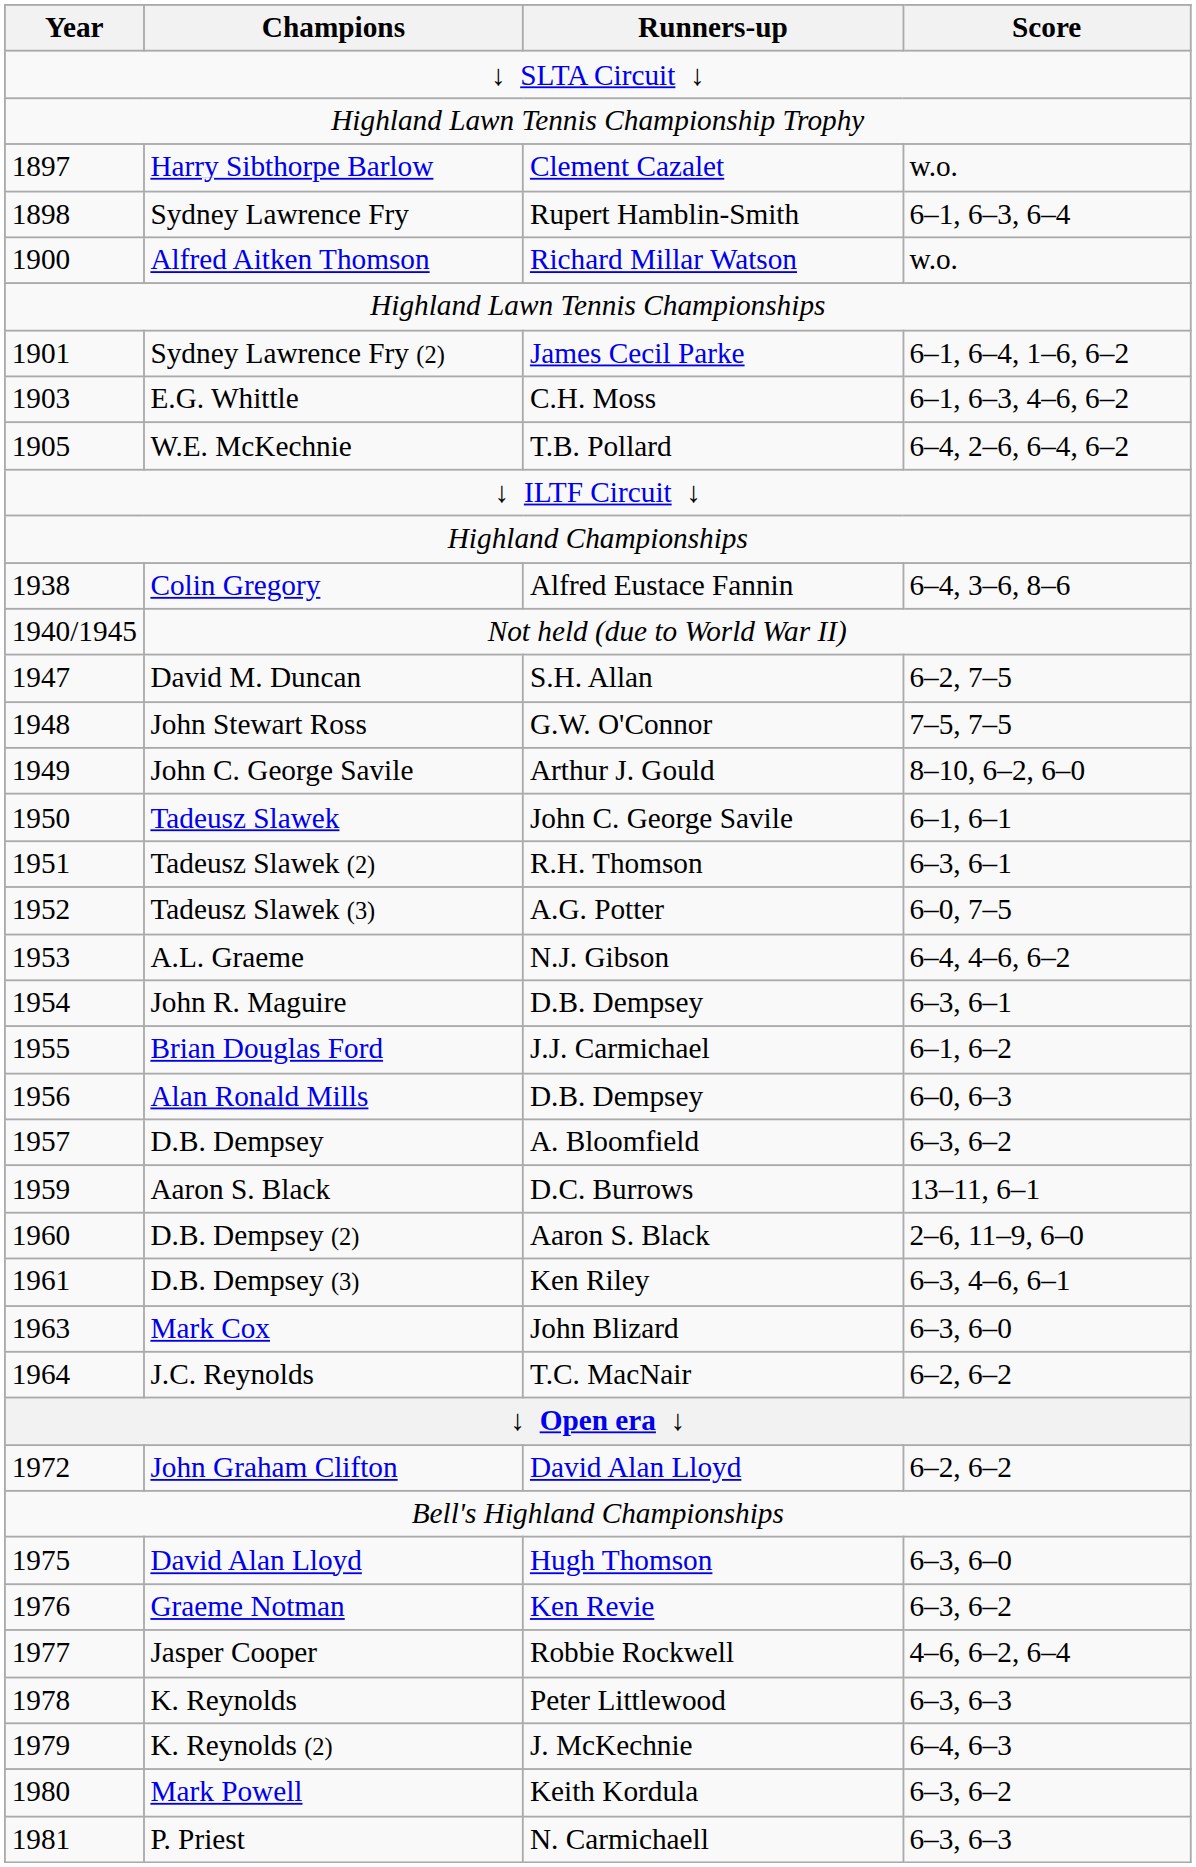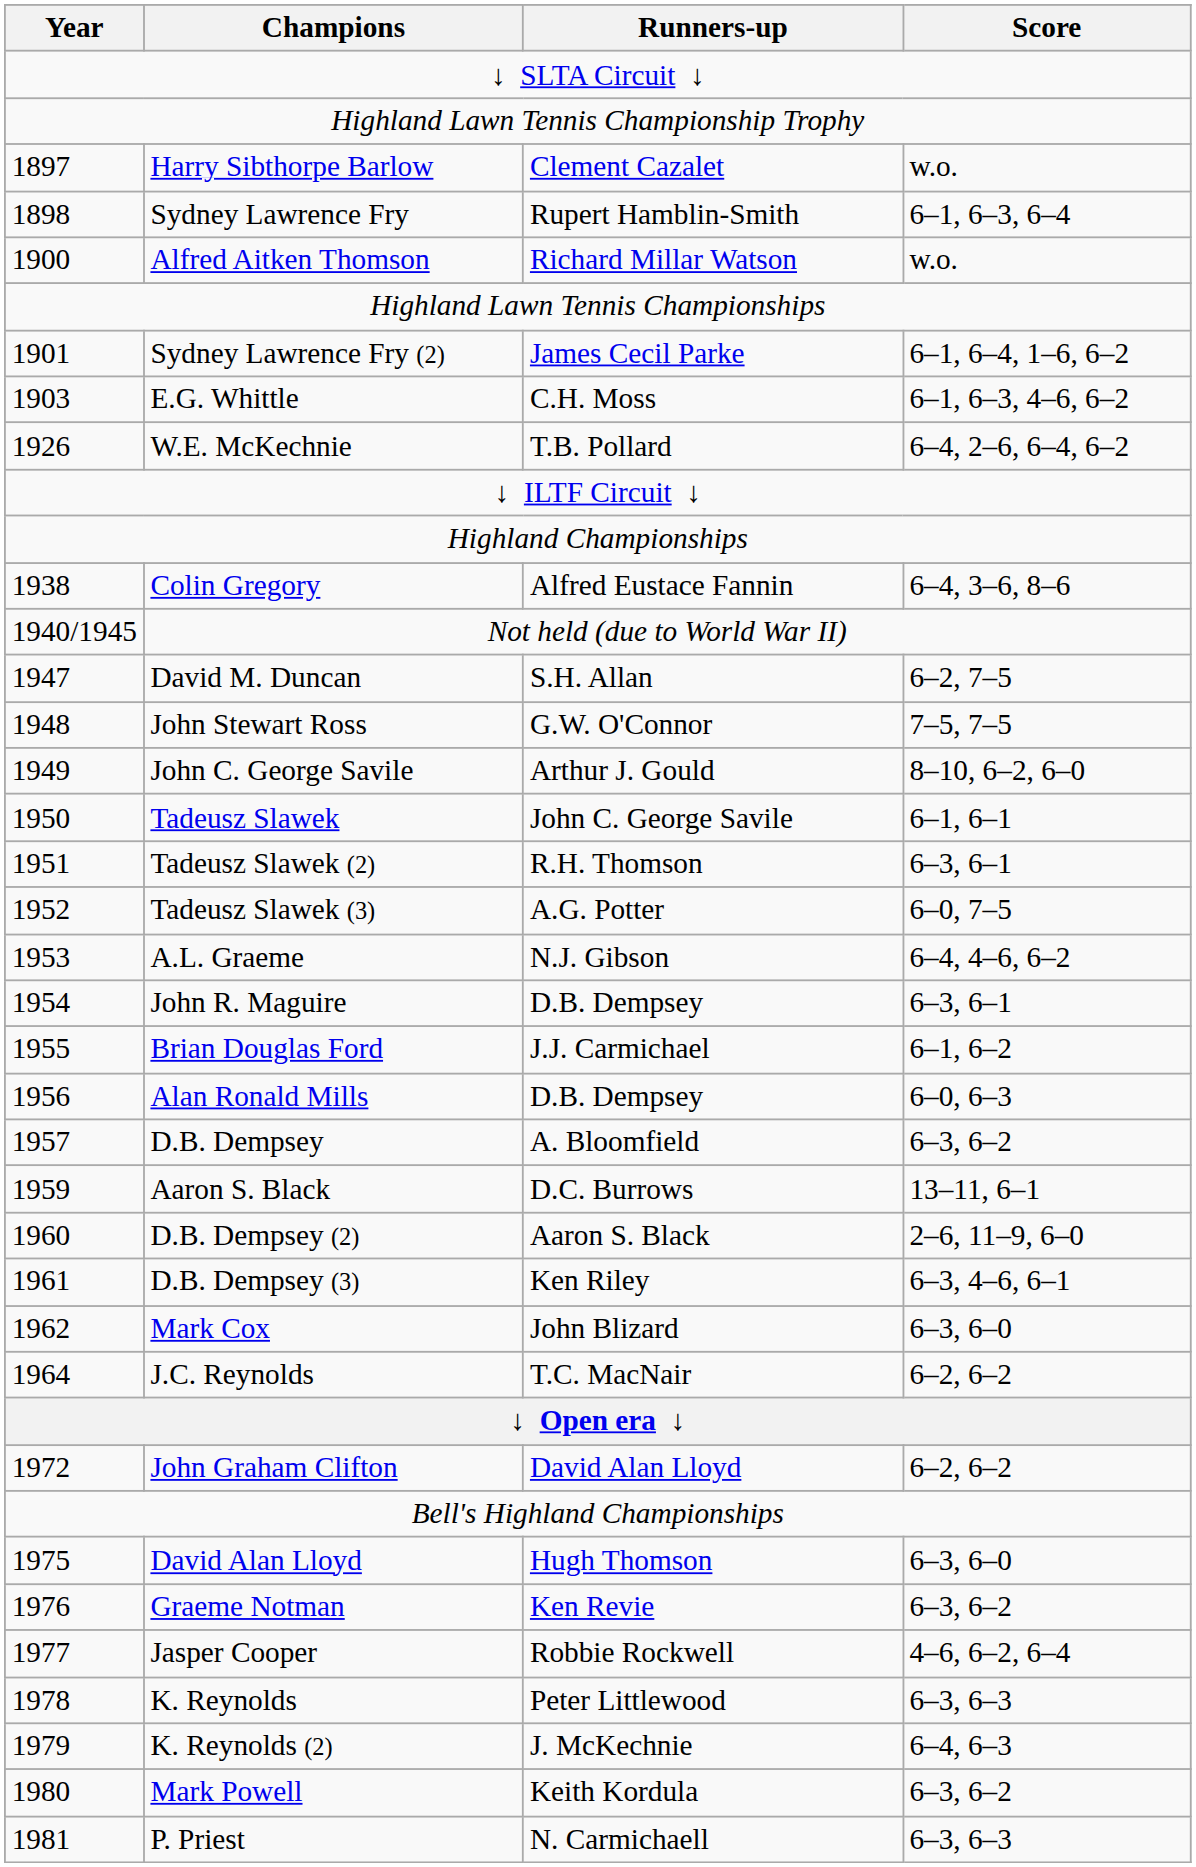W.E. McKechnie | Year: 1905 -> 1926
Mark Cox | Year: 1963 -> 1962
